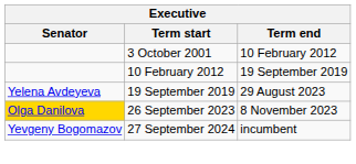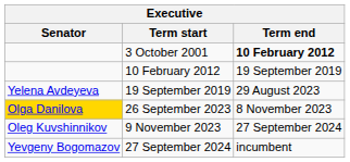3 October 2001 | Term end: normal -> bold
+ row: Oleg Kuvshinnikov | 9 November 2023 | 27 September 2024
